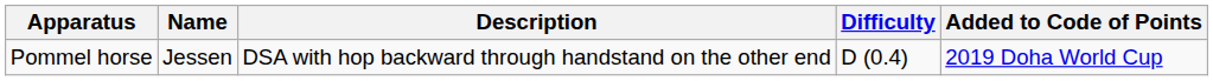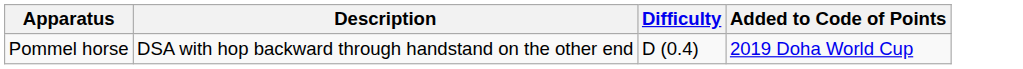- column: Name | Jessen
